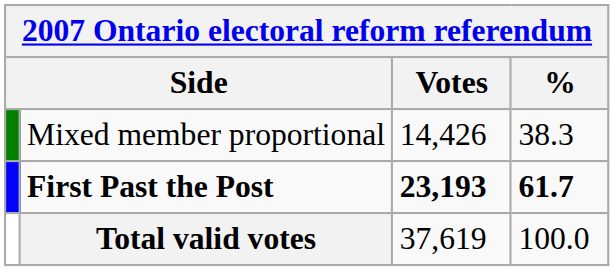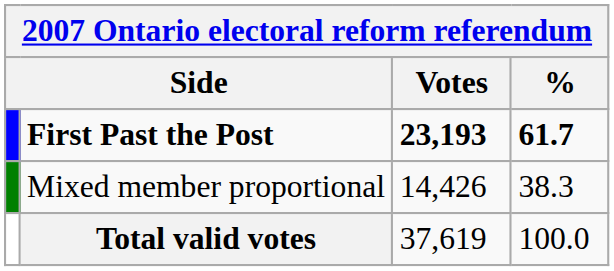rows swapped: First Past the Post <-> Mixed member proportional
